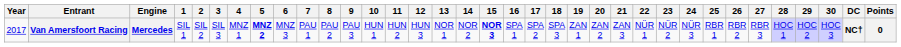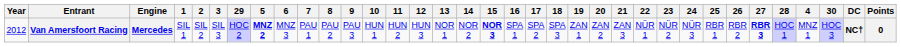columns swapped: 4 <-> 29
Van Amersfoort Racing | Year: 2017 -> 2012
Van Amersfoort Racing | 27: normal -> bold
